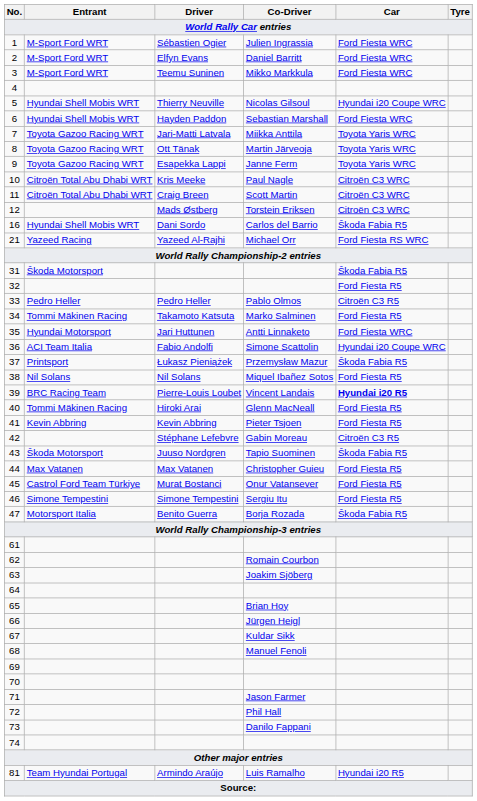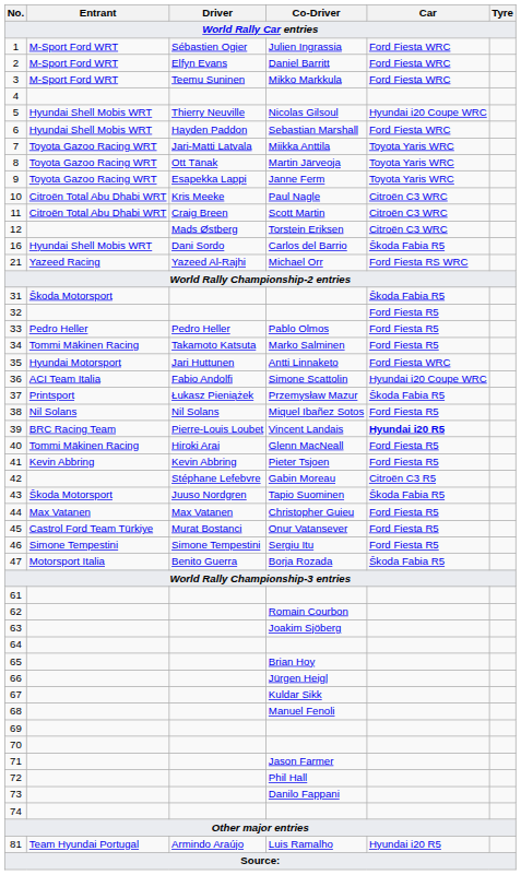33 | Car: Citroën C3 R5 -> Ford Fiesta R5
